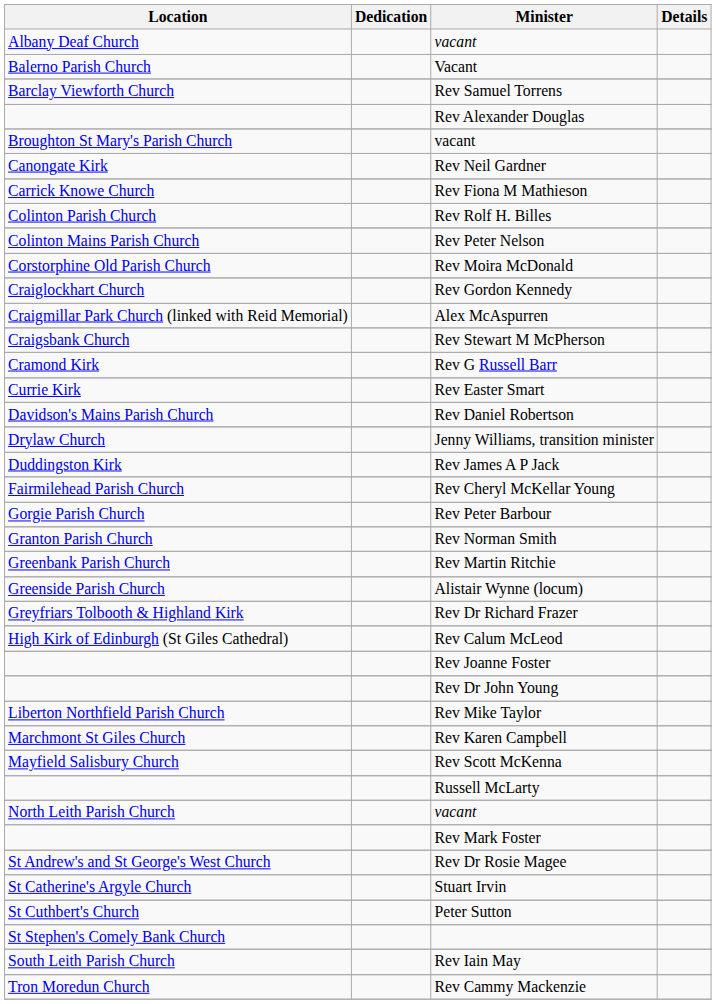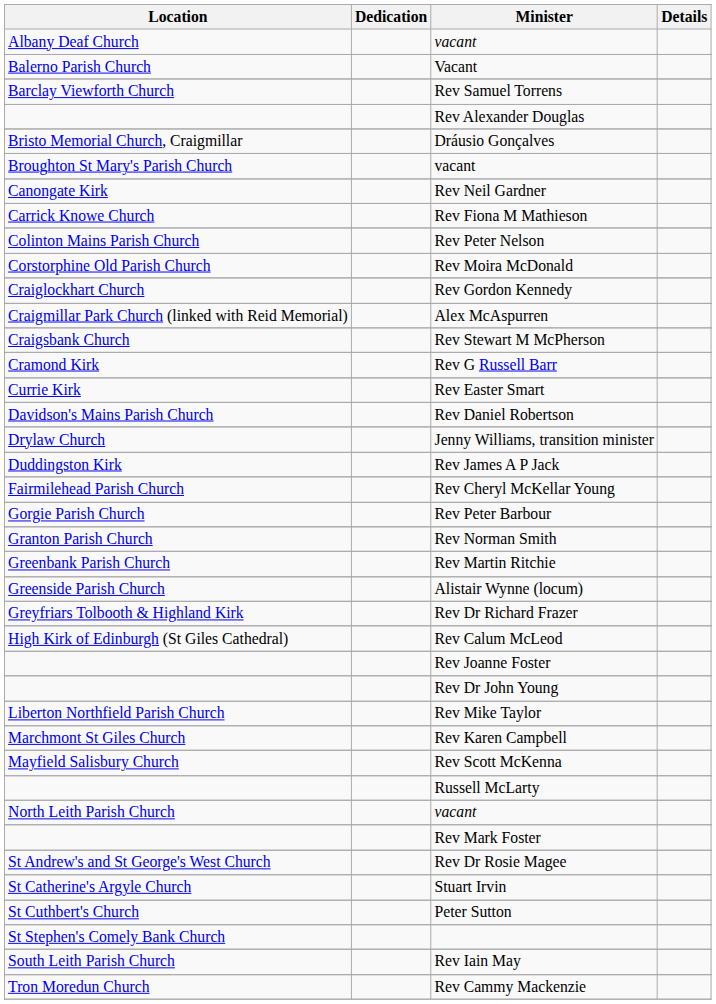+ row: Bristo Memorial Church, Craigmillar | Dráusio Gonçalves
- row: Colinton Parish Church | Rev Rolf H. Billes
